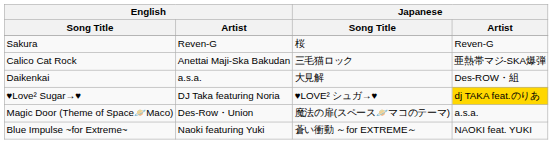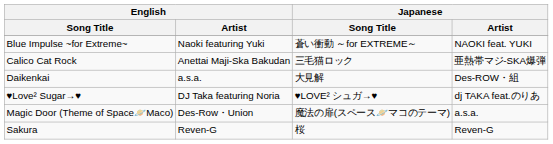rows swapped: Blue Impulse ~for Extreme~ <-> Sakura
♥Love² Sugar→♥ | Japanese / Artist: gold background -> no background
